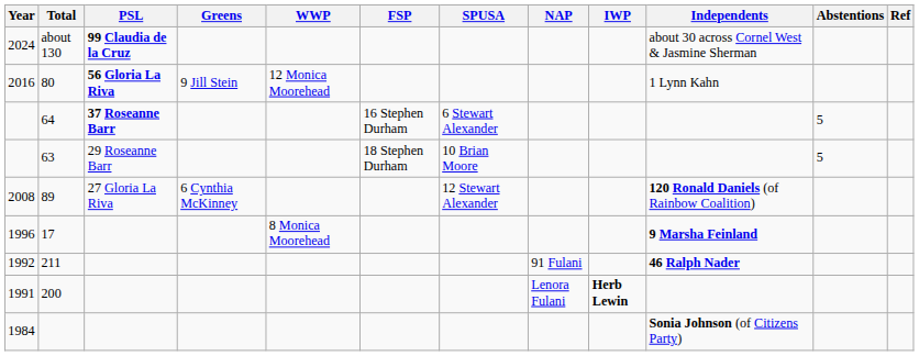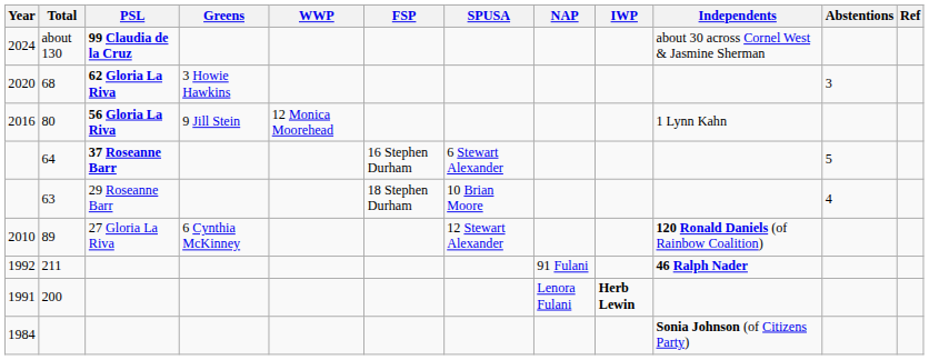+ row: 2020 | 68 | 62 Gloria La Riva | 3 Howie Hawkins | 3
63 | Abstentions: 5 -> 4
89 | Year: 2008 -> 2010
- row: 1996 | 17 | 8 Monica Moorehead | 9 Marsha Feinland
